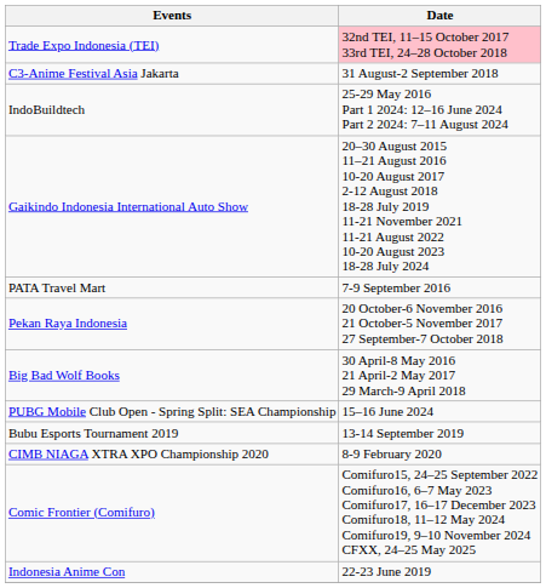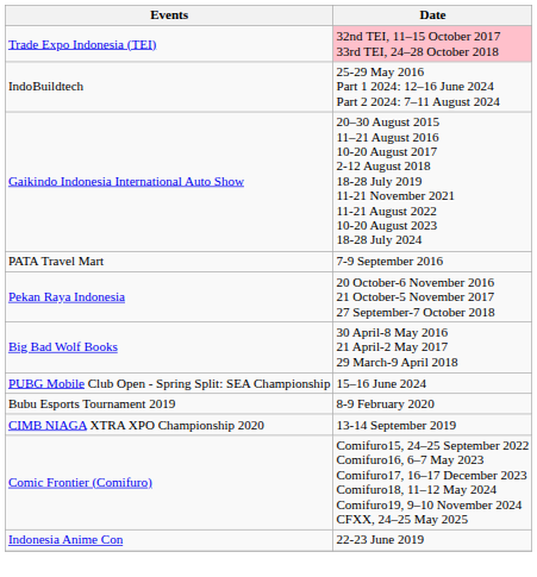- row: C3-Anime Festival Asia Jakarta | 31 August-2 September 2018
Bubu Esports Tournament 2019 | Date: 13-14 September 2019 -> 8-9 February 2020
CIMB NIAGA XTRA XPO Championship 2020 | Date: 8-9 February 2020 -> 13-14 September 2019
